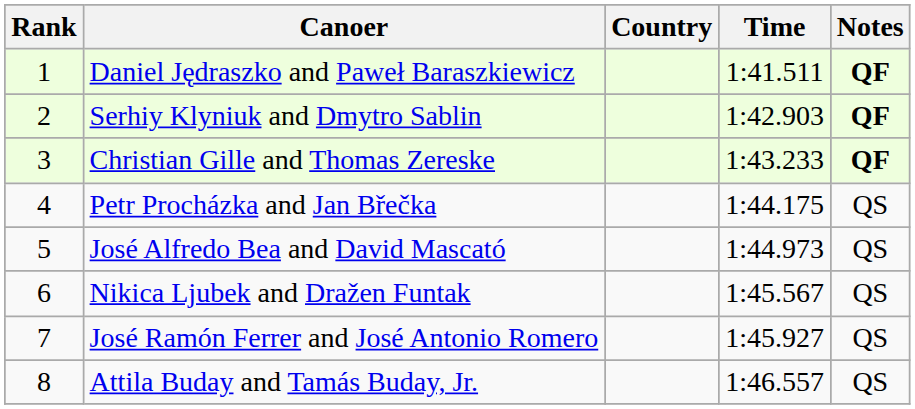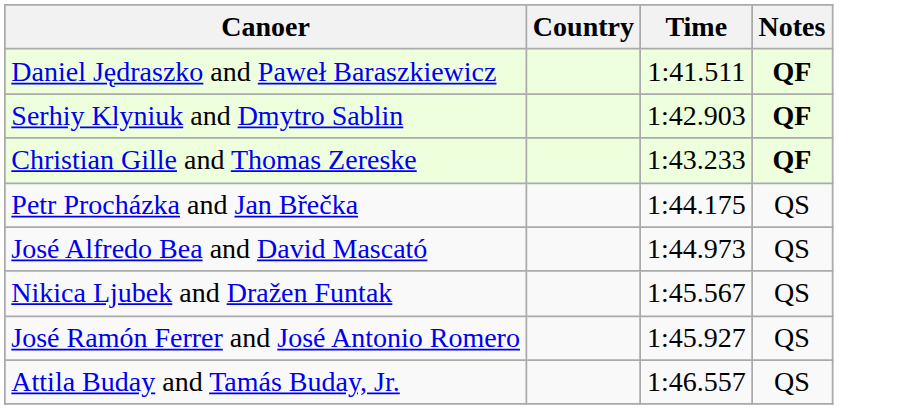- column: Rank | 1 | 2 | 3 | 4 | 5 | 6 | 7 | 8
